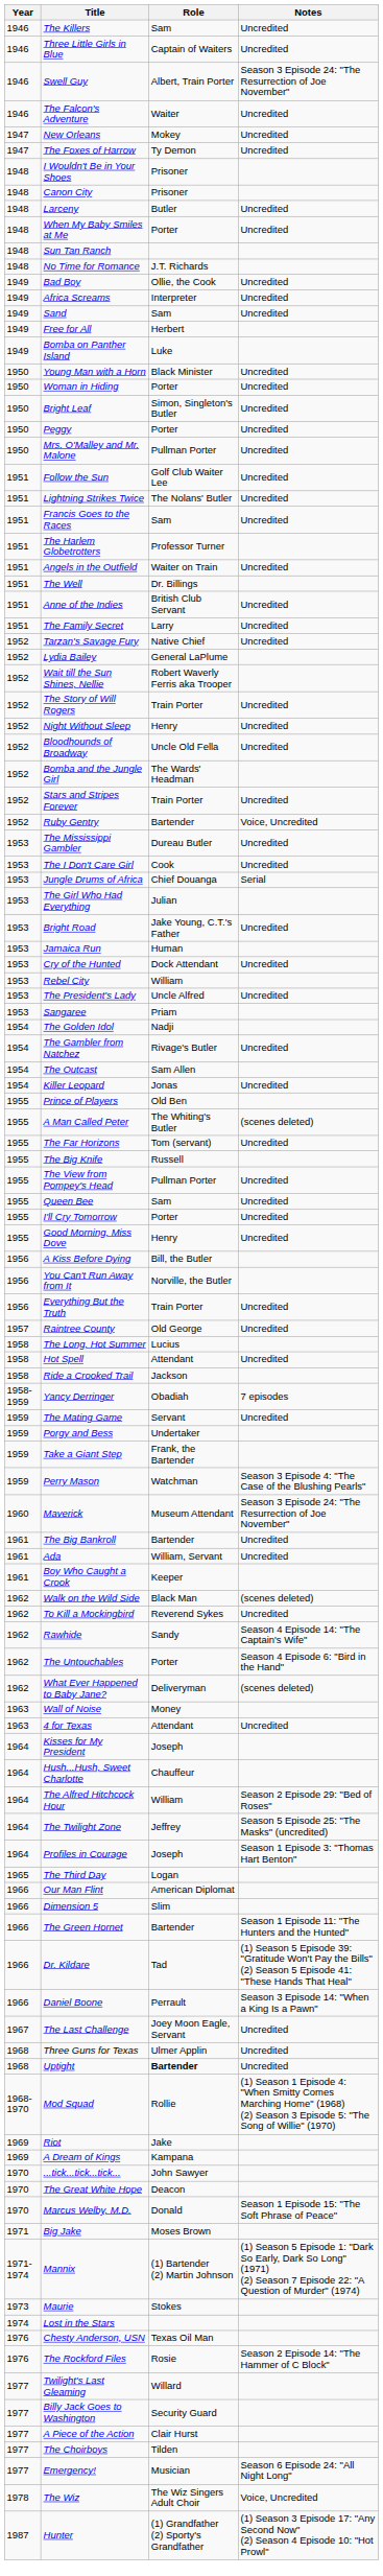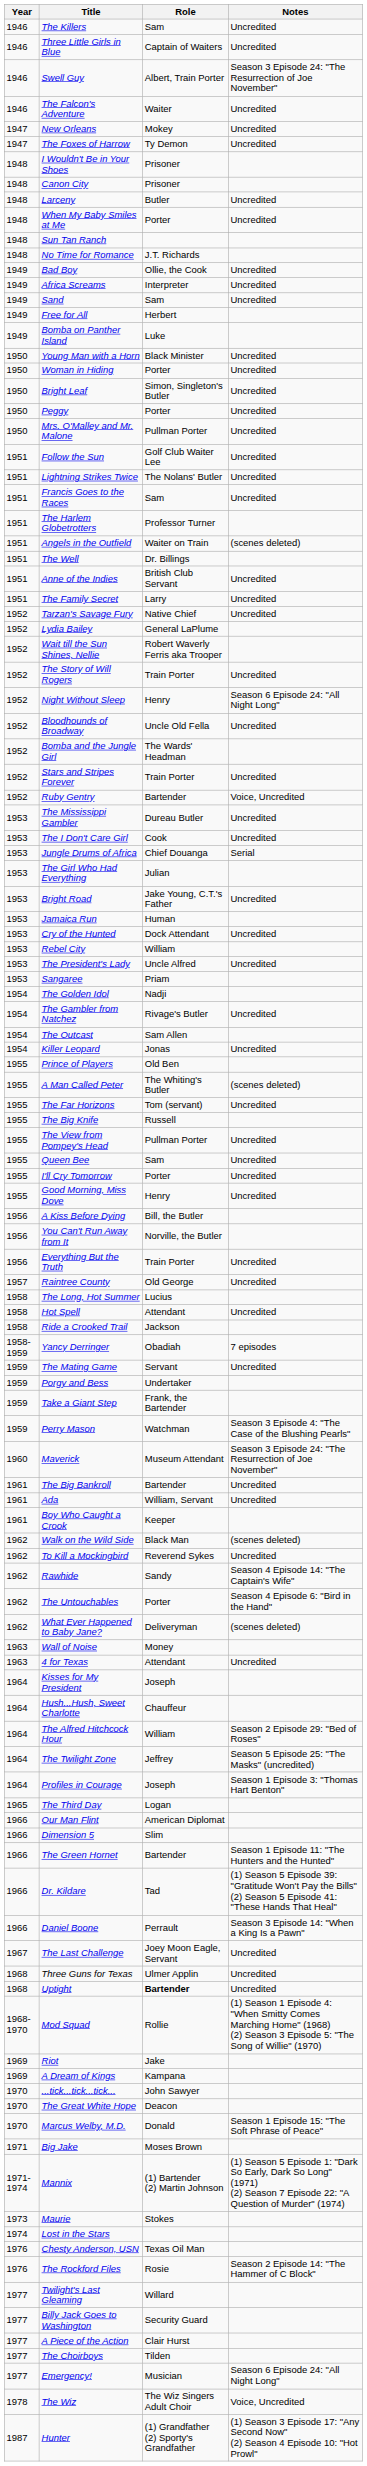Angels in the Outfield | Notes: Uncredited -> (scenes deleted)
Night Without Sleep | Notes: Uncredited -> Season 6 Episode 24: "All Night Long"
